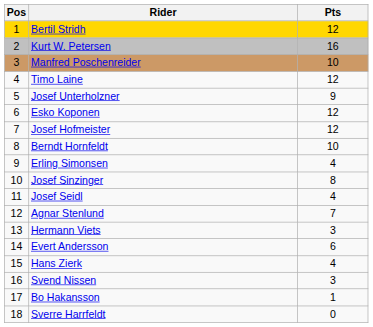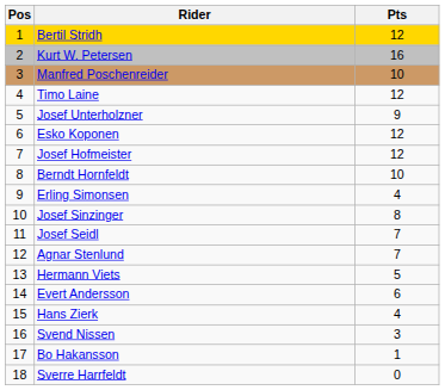Josef Seidl | Pts: 4 -> 7
Hermann Viets | Pts: 3 -> 5
